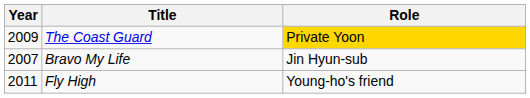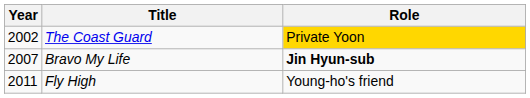The Coast Guard | Year: 2009 -> 2002
Bravo My Life | Role: normal -> bold
